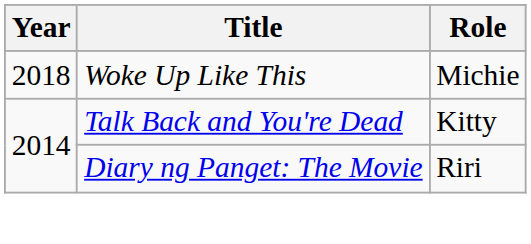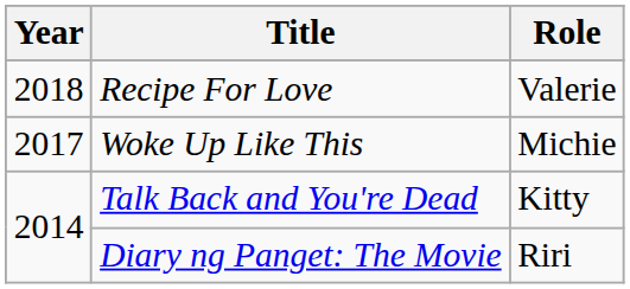+ row: 2018 | Recipe For Love | Valerie
Woke Up Like This | Year: 2018 -> 2017
